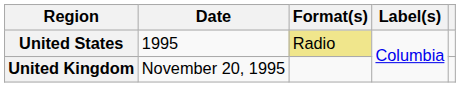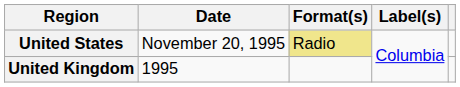United States | Date: 1995 -> November 20, 1995
United Kingdom | Date: November 20, 1995 -> 1995
